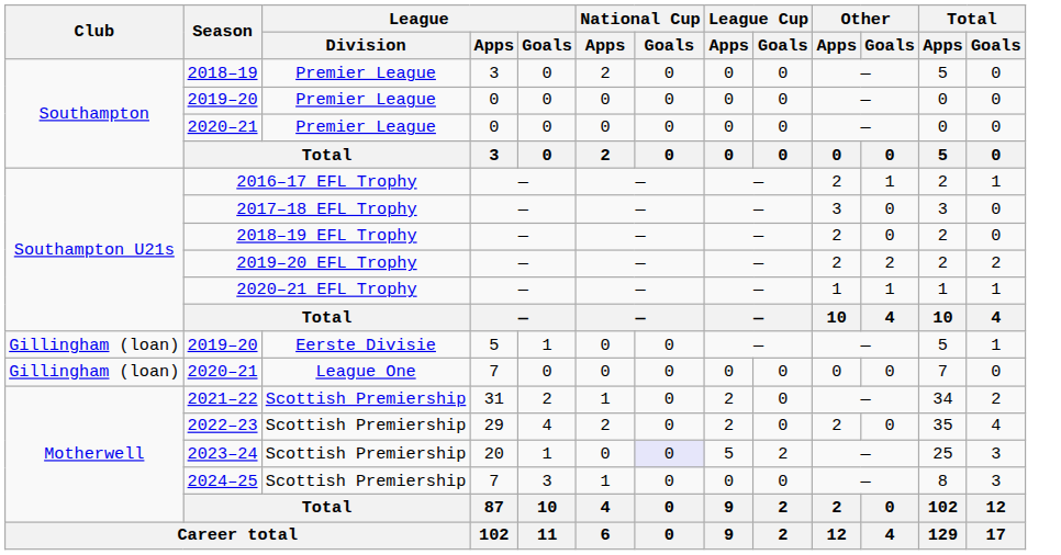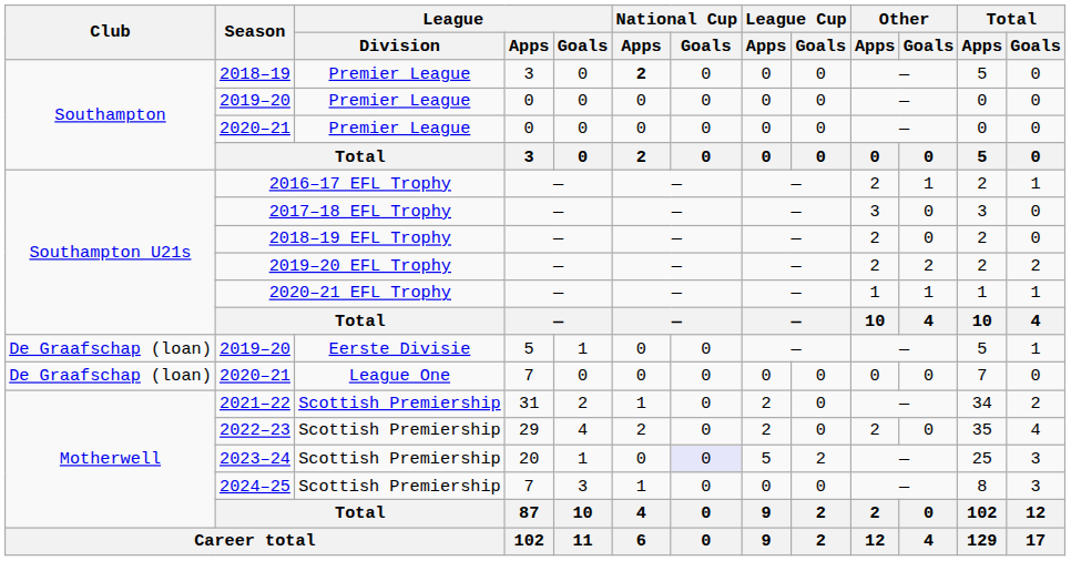2018–19 | National Cup / Apps: normal -> bold
2019–20 / Eerste Divisie | Club: Gillingham (loan) -> De Graafschap (loan)
2020–21 / League One | Club: Gillingham (loan) -> De Graafschap (loan)
